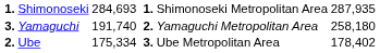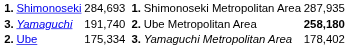Yamaguchi | column 5: Yamaguchi Metropolitan Area -> Ube Metropolitan Area
Yamaguchi | column 6: normal -> bold
Ube | column 5: Ube Metropolitan Area -> Yamaguchi Metropolitan Area
